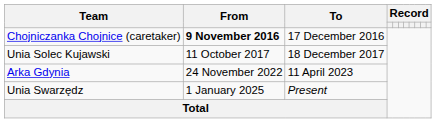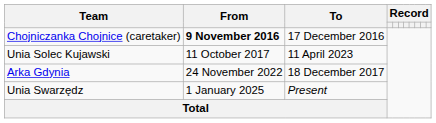Unia Solec Kujawski | To: 18 December 2017 -> 11 April 2023
Arka Gdynia | To: 11 April 2023 -> 18 December 2017
